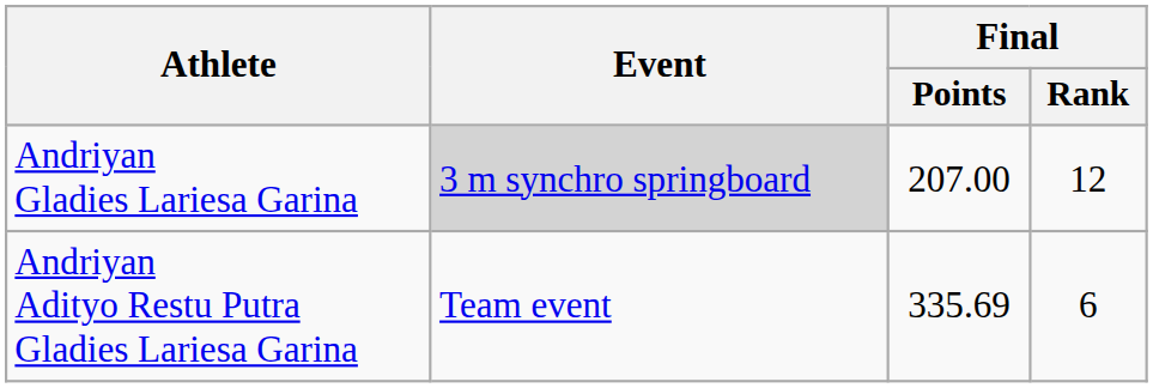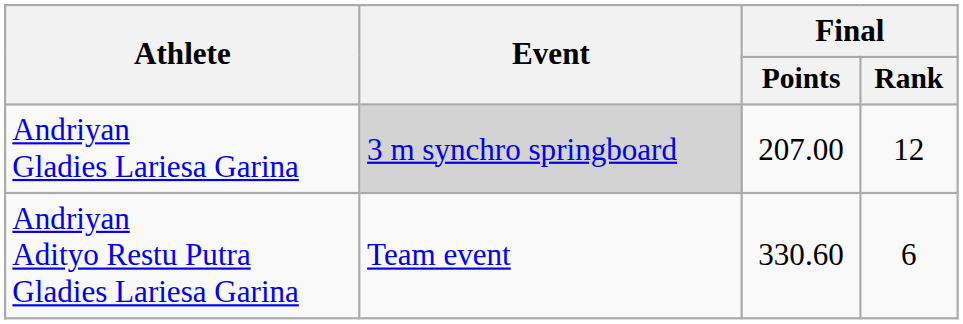Andriyan Adityo Restu Putra Gladies Lariesa Garina | Final / Points: 335.69 -> 330.60
